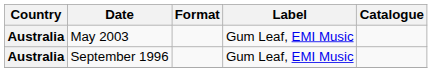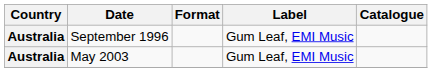rows swapped: September 1996 <-> May 2003
